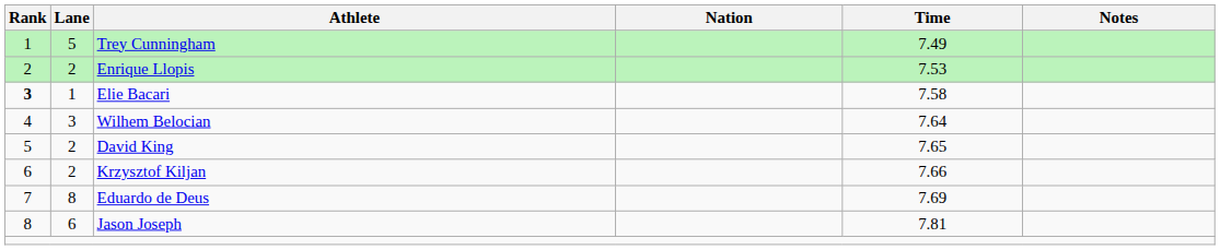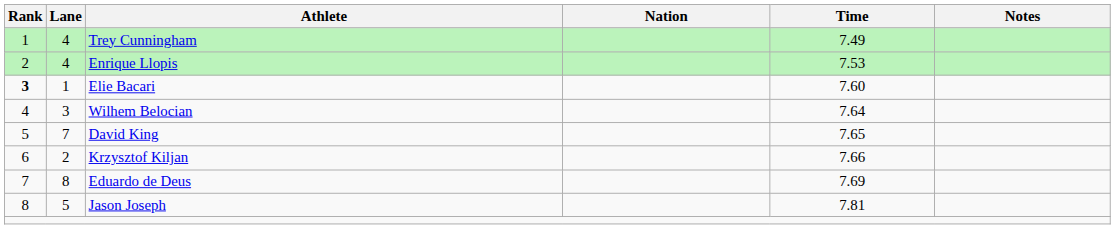Trey Cunningham | Lane: 5 -> 4
Enrique Llopis | Lane: 2 -> 4
Elie Bacari | Time: 7.58 -> 7.60
David King | Lane: 2 -> 7
Jason Joseph | Lane: 6 -> 5
